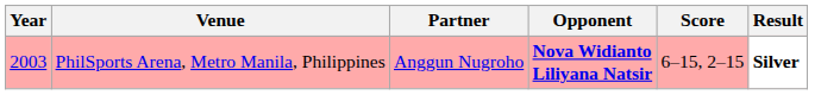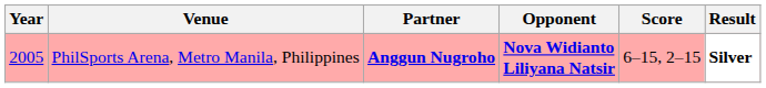PhilSports Arena, Metro Manila, Philippines | Year: 2003 -> 2005
PhilSports Arena, Metro Manila, Philippines | Partner: normal -> bold
